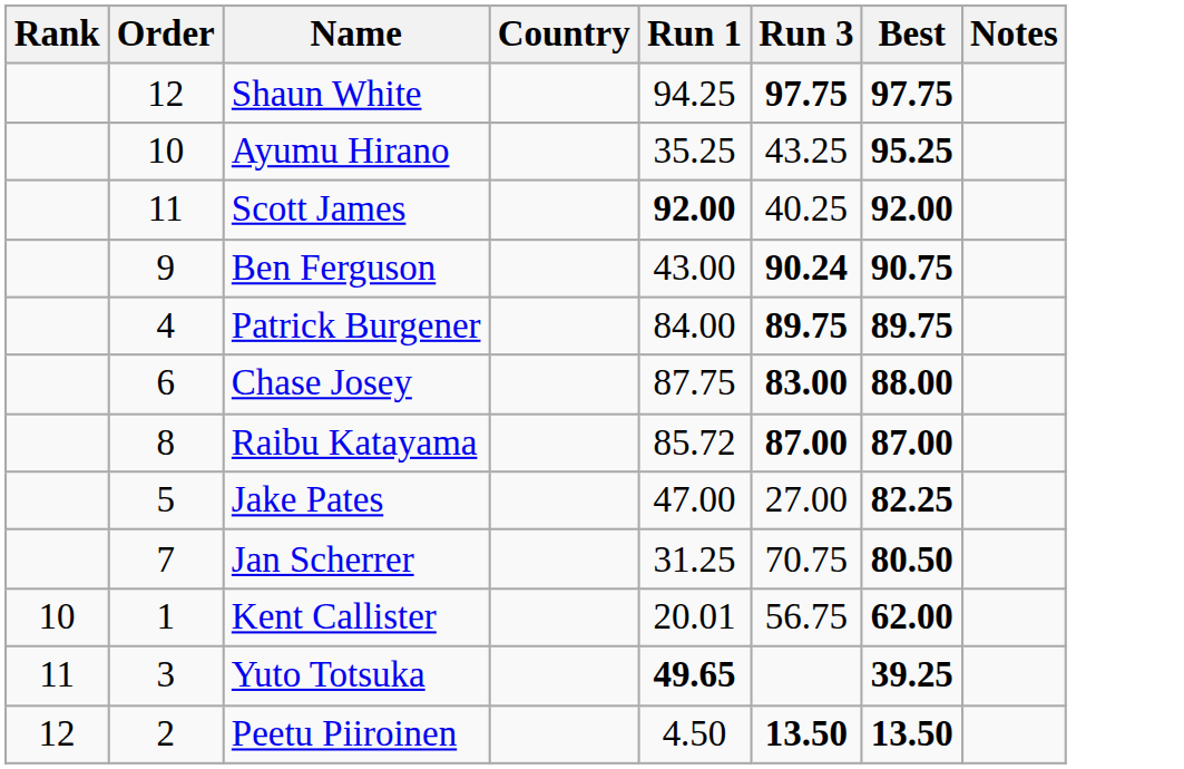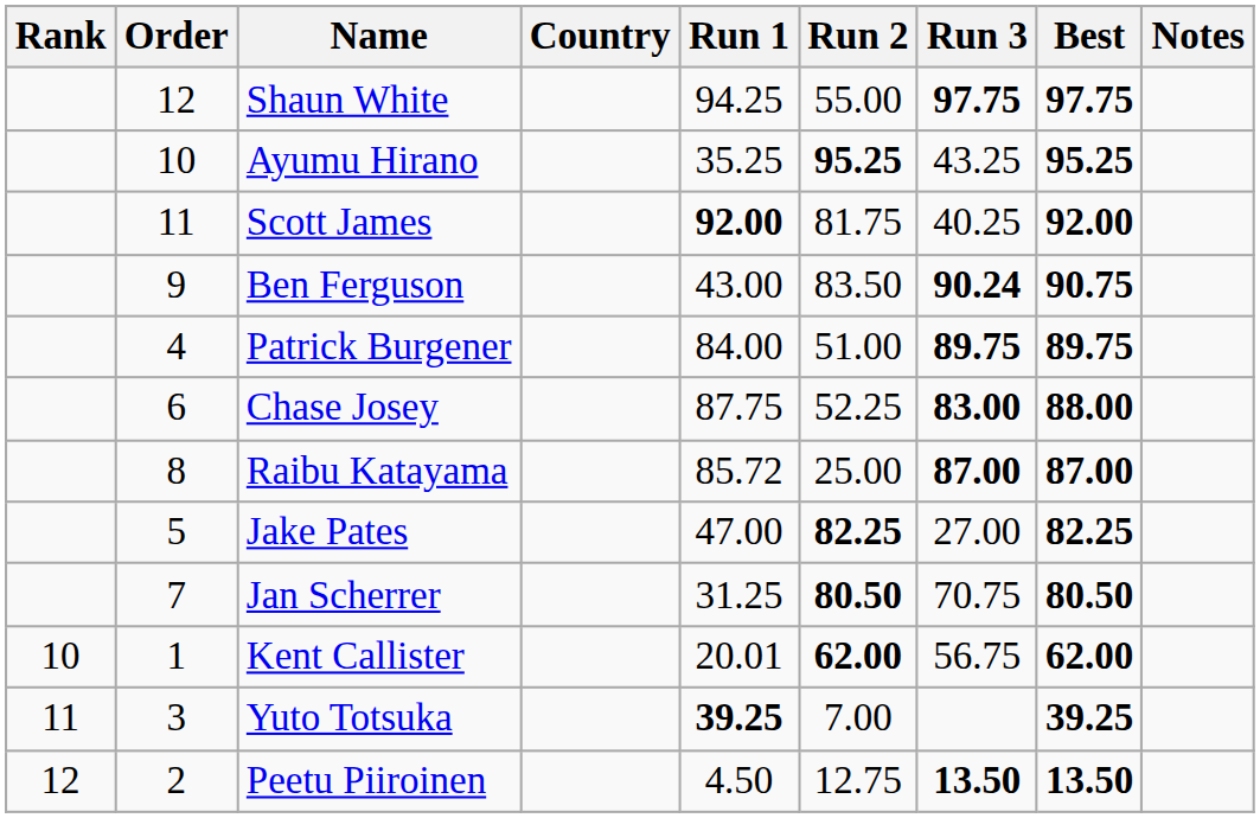+ column: Run 2 | 55.00 | 95.25 | 81.75 | 83.50 | 51.00 | 52.25 | 25.00 | 82.25 | 80.50 | 62.00 | 7.00 | 12.75
Yuto Totsuka | Run 1: 49.65 -> 39.25
